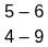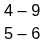rows swapped: 5 – 6 <-> 4 – 9
